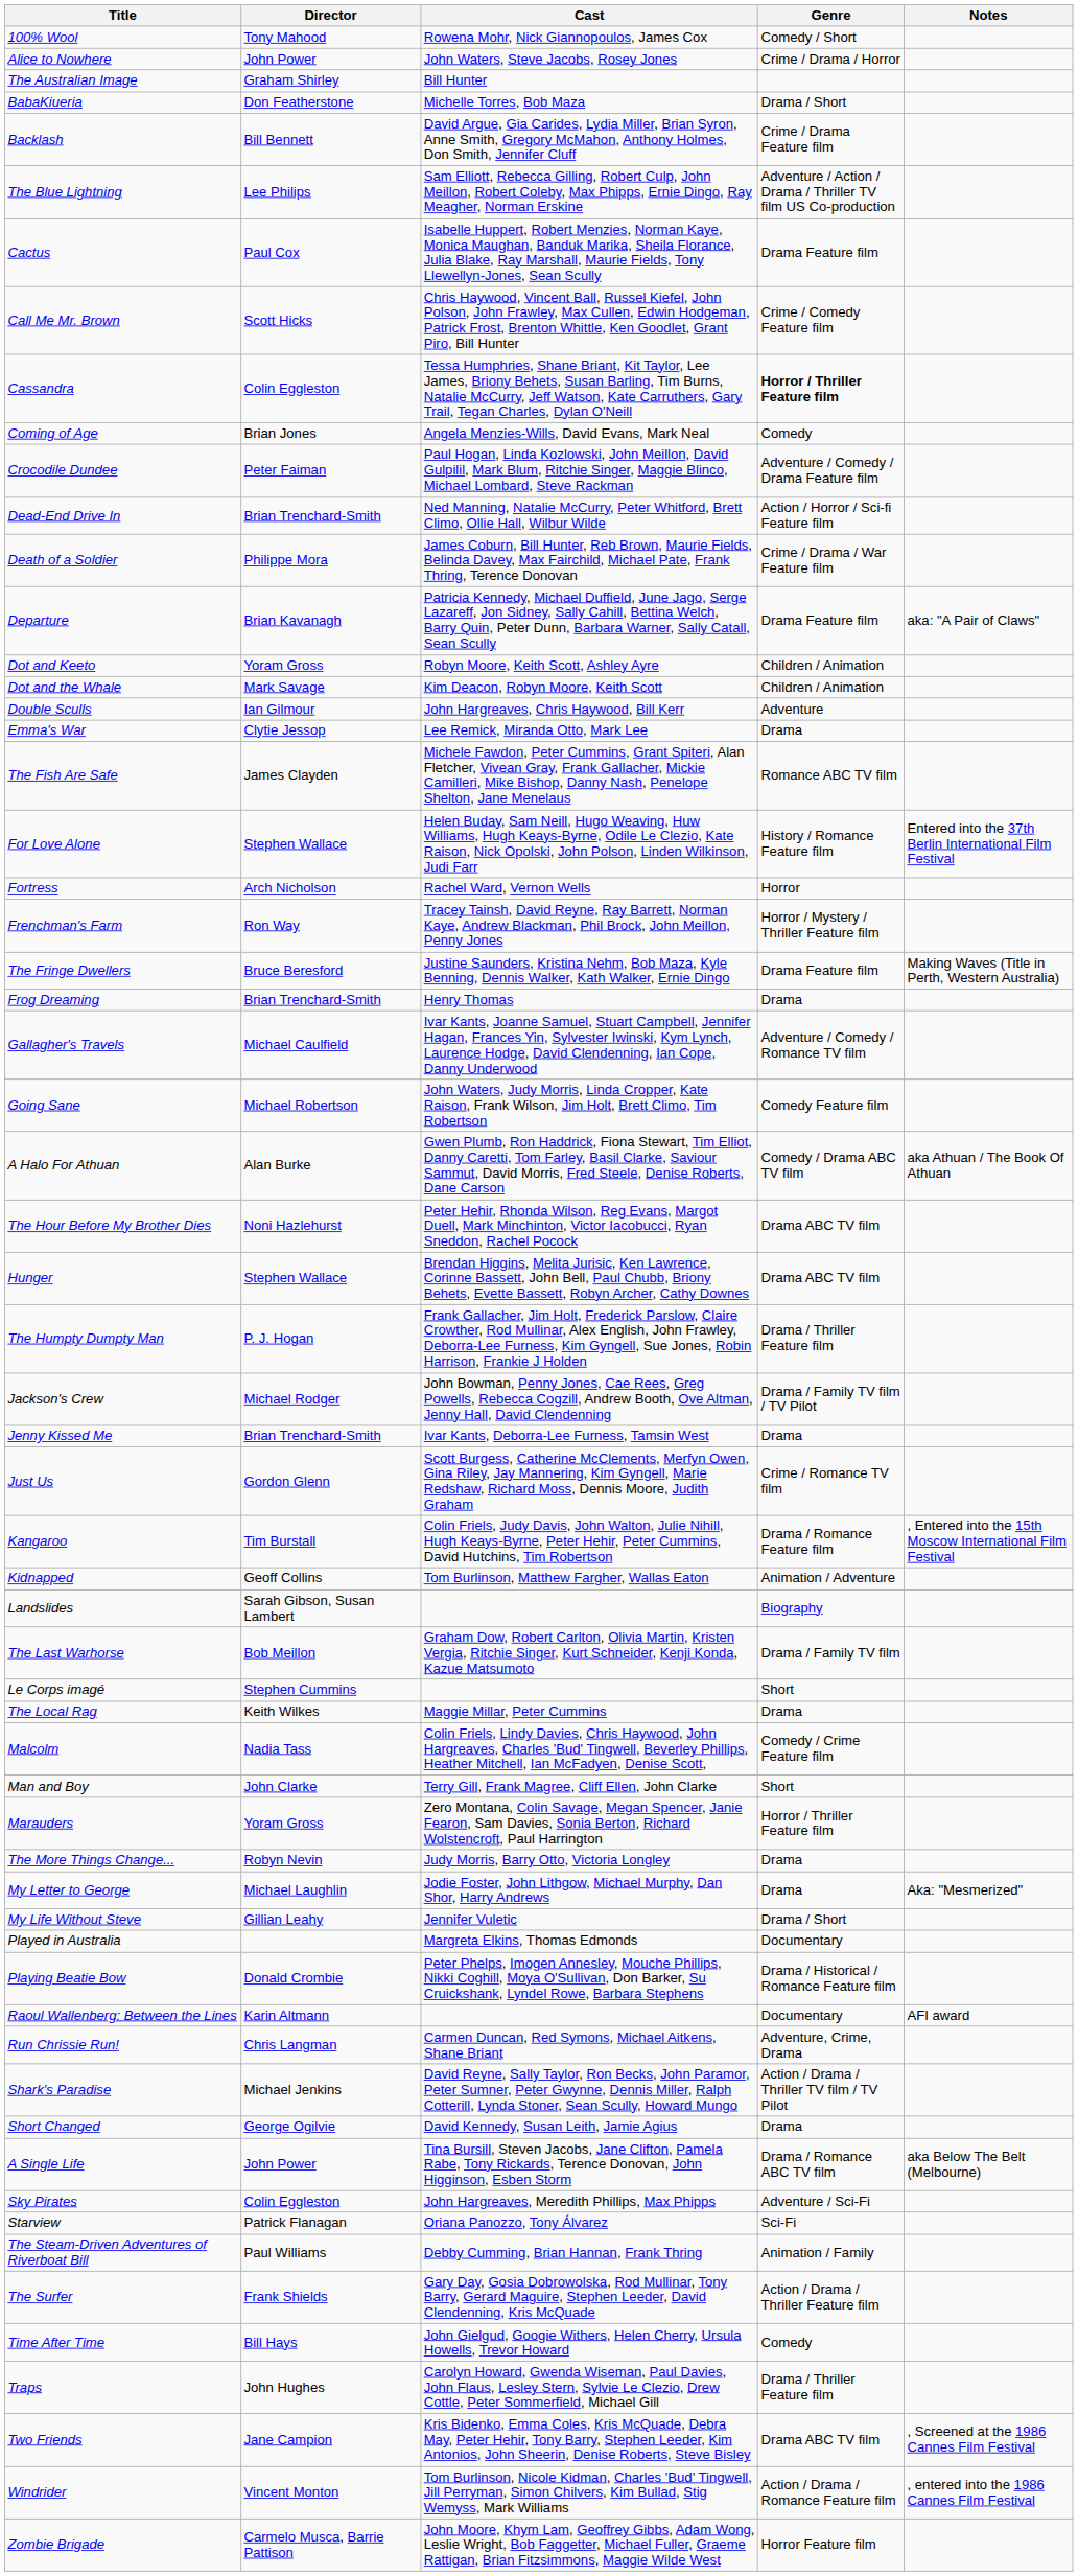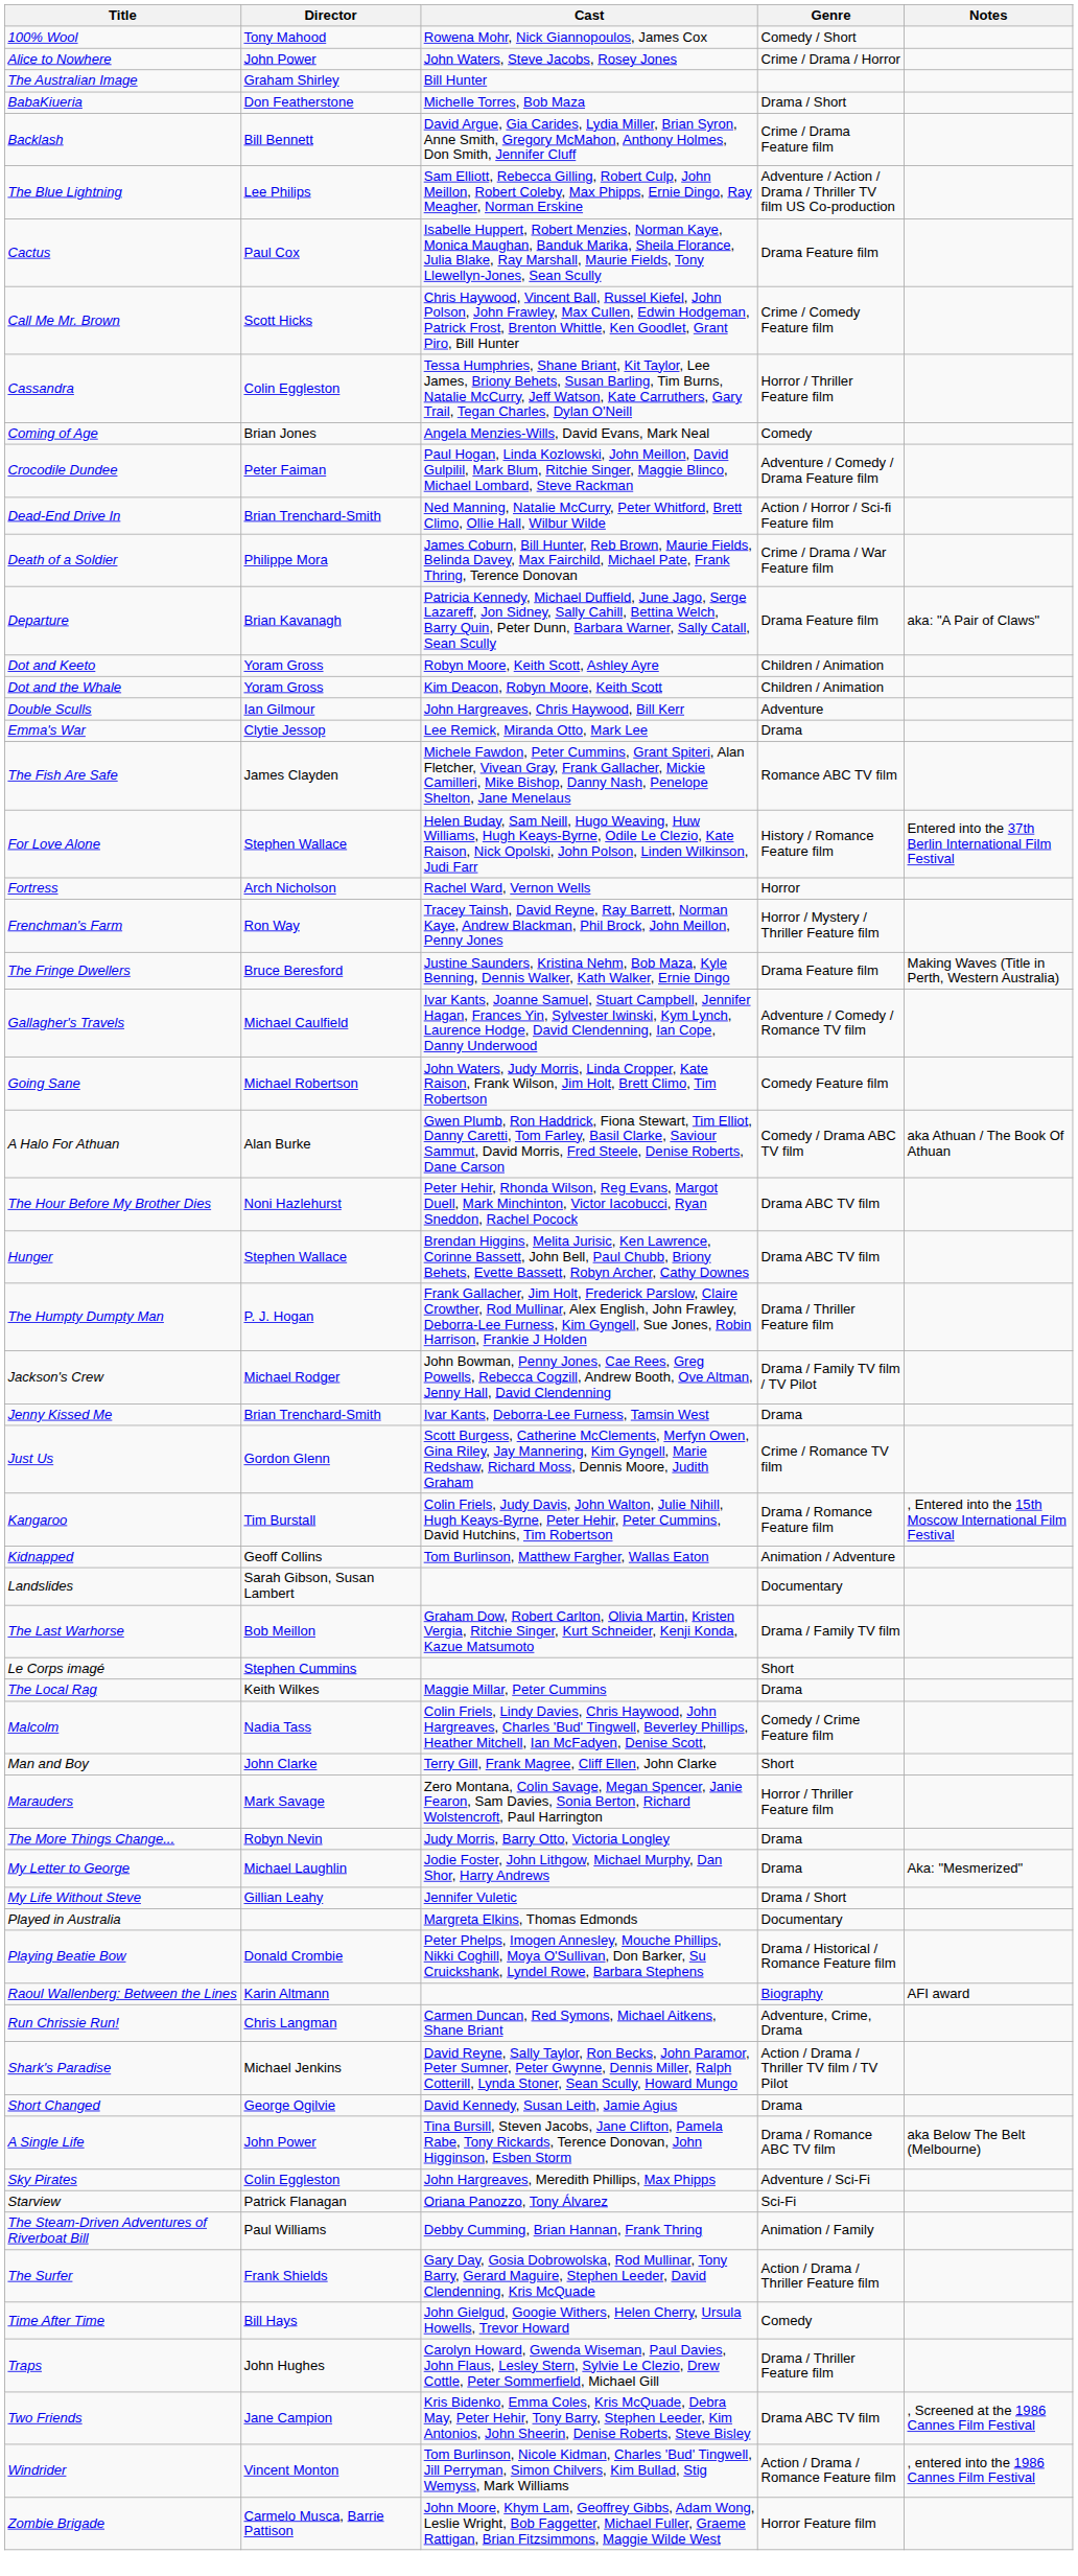Cassandra | Genre: bold -> normal
Dot and the Whale | Director: Mark Savage -> Yoram Gross
- row: Frog Dreaming | Brian Trenchard-Smith | Henry Thomas | Drama
Landslides | Genre: Biography -> Documentary
Marauders | Director: Yoram Gross -> Mark Savage
Raoul Wallenberg: Between the Lines | Genre: Documentary -> Biography
